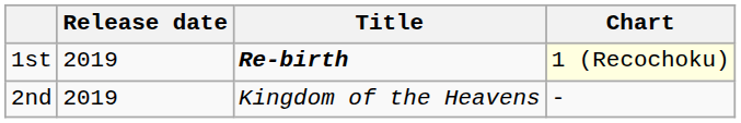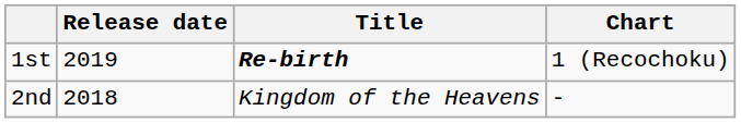1st | Chart: lightyellow background -> no background
2nd | Release date: 2019 -> 2018
